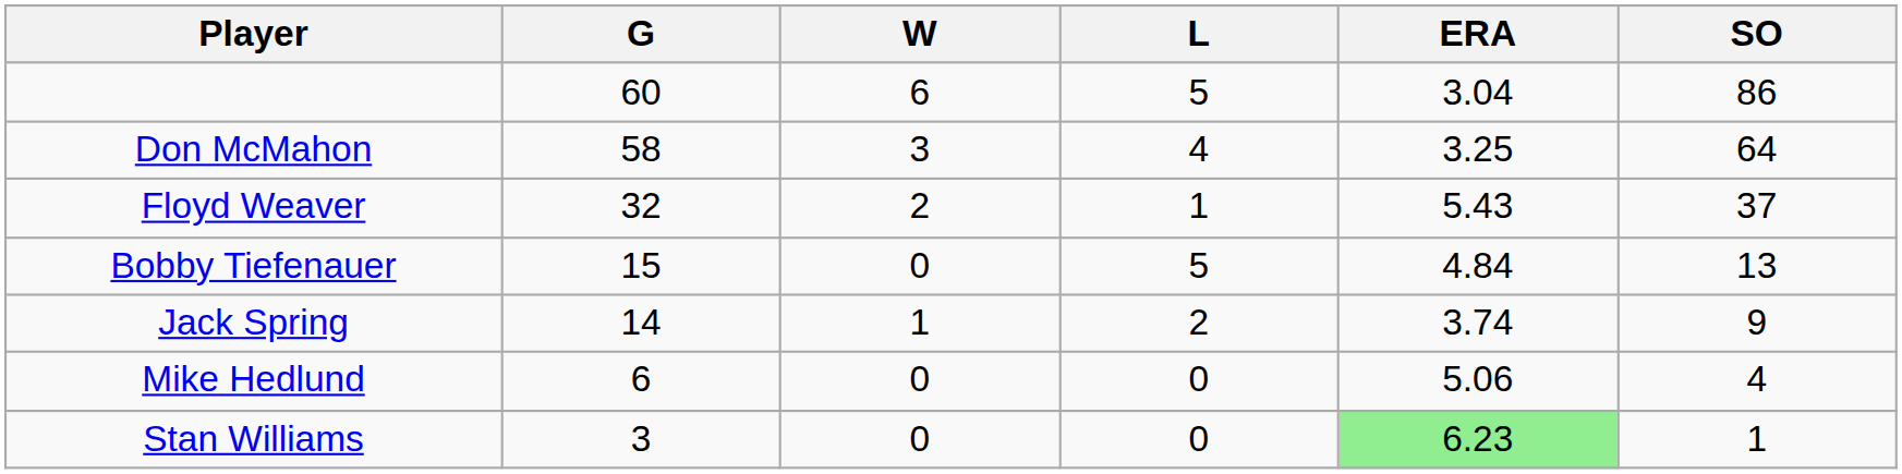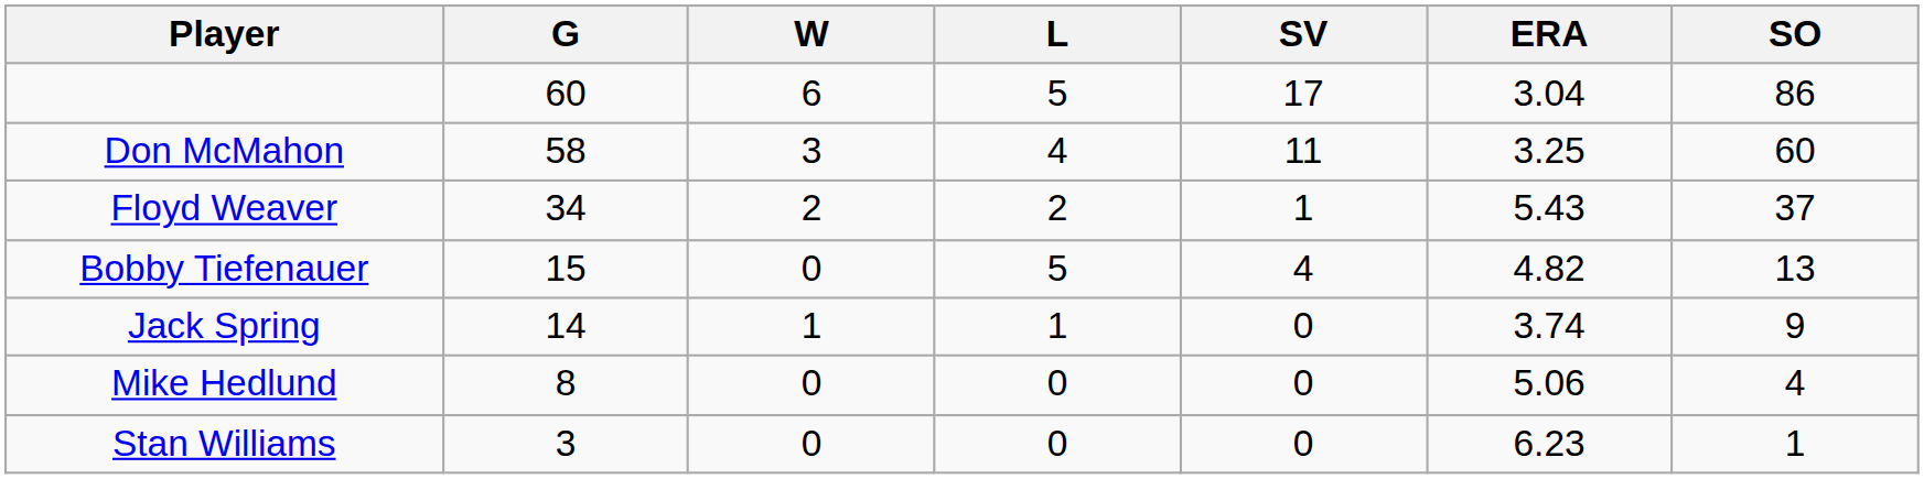+ column: SV | 17 | 11 | 1 | 4 | 0 | 0 | 0
Don McMahon | SO: 64 -> 60
Floyd Weaver | G: 32 -> 34
Floyd Weaver | L: 1 -> 2
Bobby Tiefenauer | ERA: 4.84 -> 4.82
Jack Spring | L: 2 -> 1
Mike Hedlund | G: 6 -> 8
Stan Williams | ERA: lightgreen background -> no background
